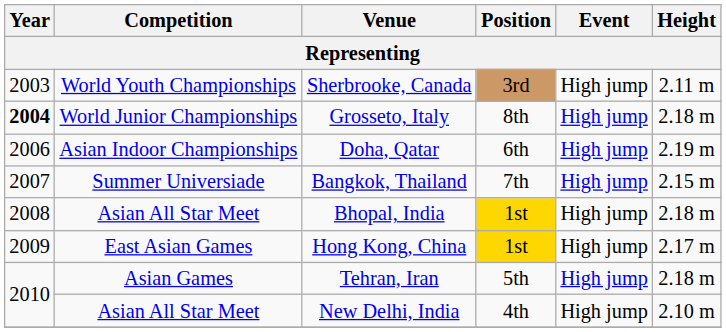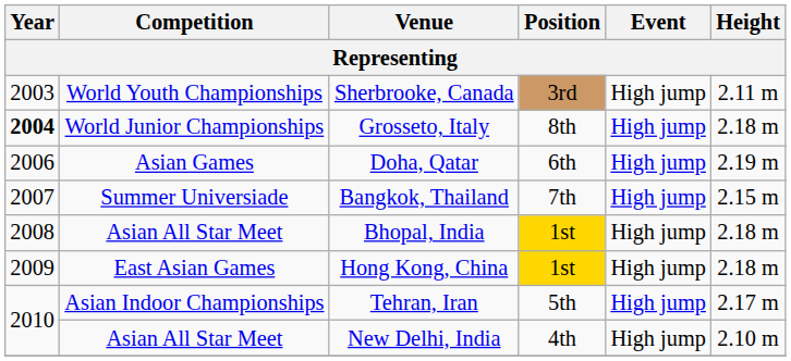Doha, Qatar | Competition: Asian Indoor Championships -> Asian Games
Hong Kong, China | Height: 2.17 m -> 2.18 m
Tehran, Iran | Competition: Asian Games -> Asian Indoor Championships
Tehran, Iran | Height: 2.18 m -> 2.17 m
